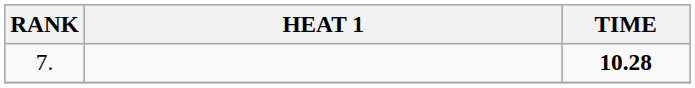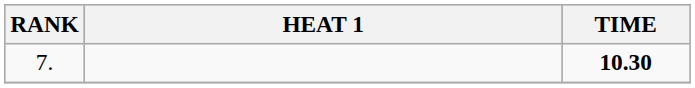7. | TIME: 10.28 -> 10.30
